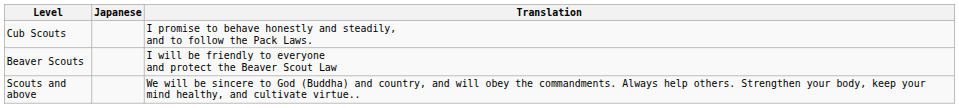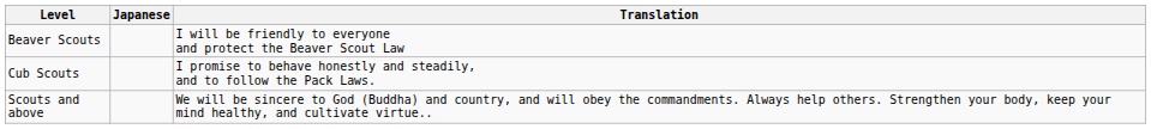rows swapped: Beaver Scouts <-> Cub Scouts
